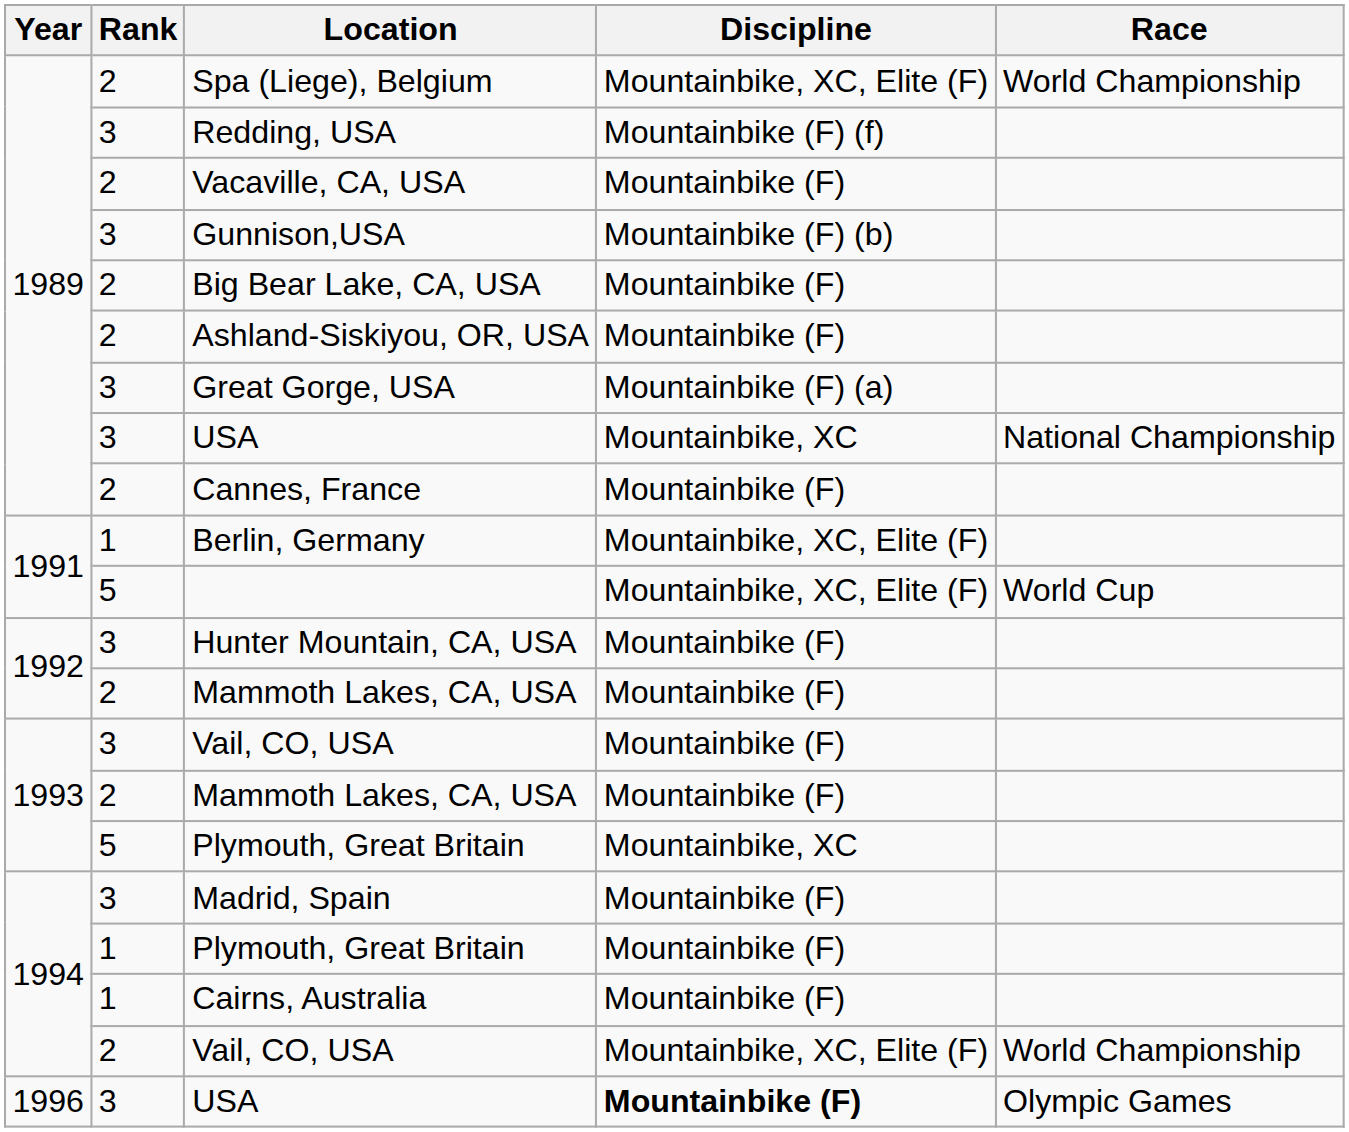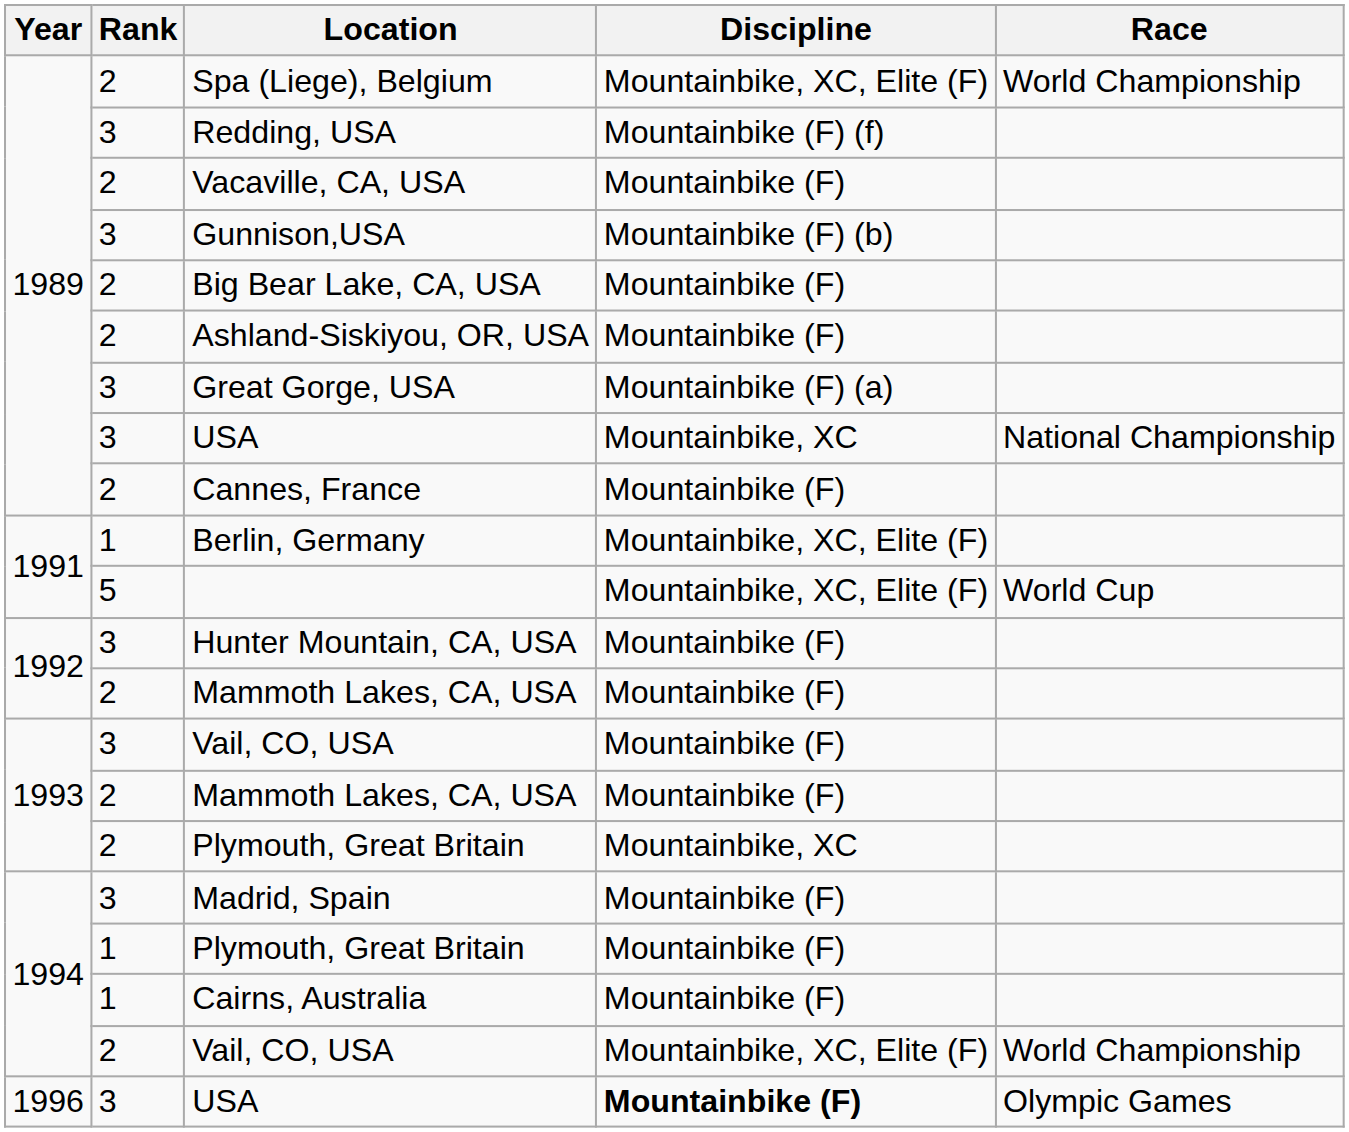1993 / Plymouth, Great Britain | Rank: 5 -> 2
